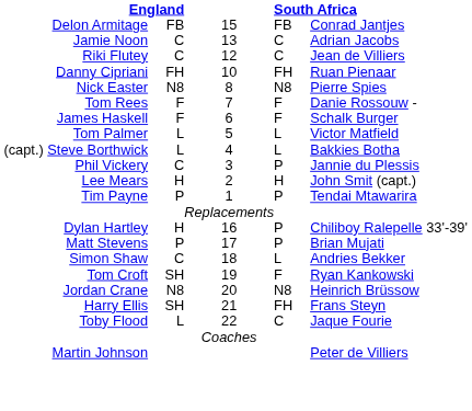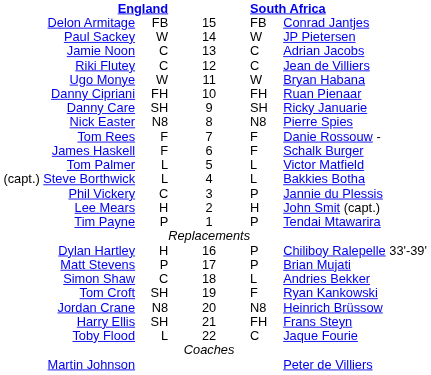+ row: Paul Sackey | W | 14 | W | JP Pietersen
+ row: Ugo Monye | W | 11 | W | Bryan Habana
+ row: Danny Care | SH | 9 | SH | Ricky Januarie
